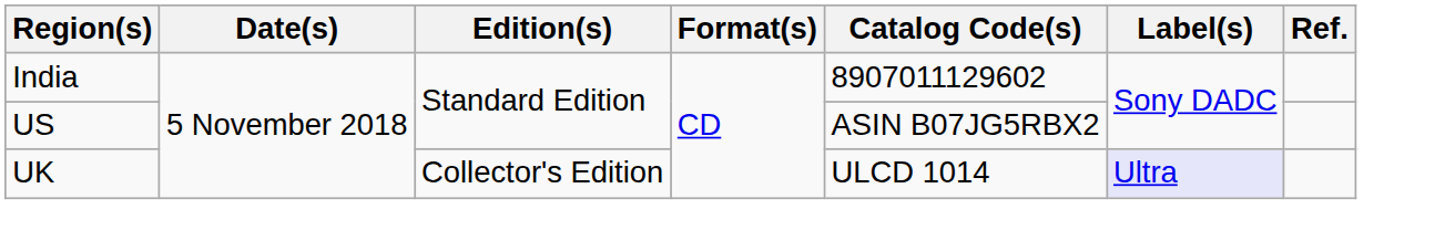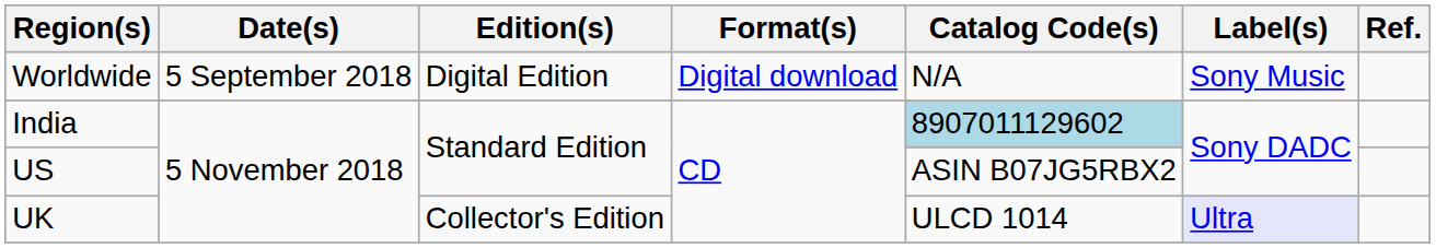+ row: Worldwide | 5 September 2018 | Digital Edition | Digital download | N/A | Sony Music
India | Catalog Code(s): no background -> lightblue background
